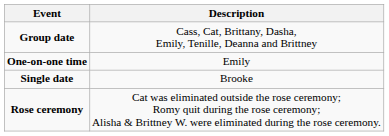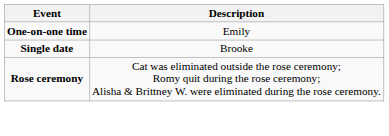- row: Group date | Cass, Cat, Brittany, Dasha, Emily, Tenille, Deanna and Brittney
